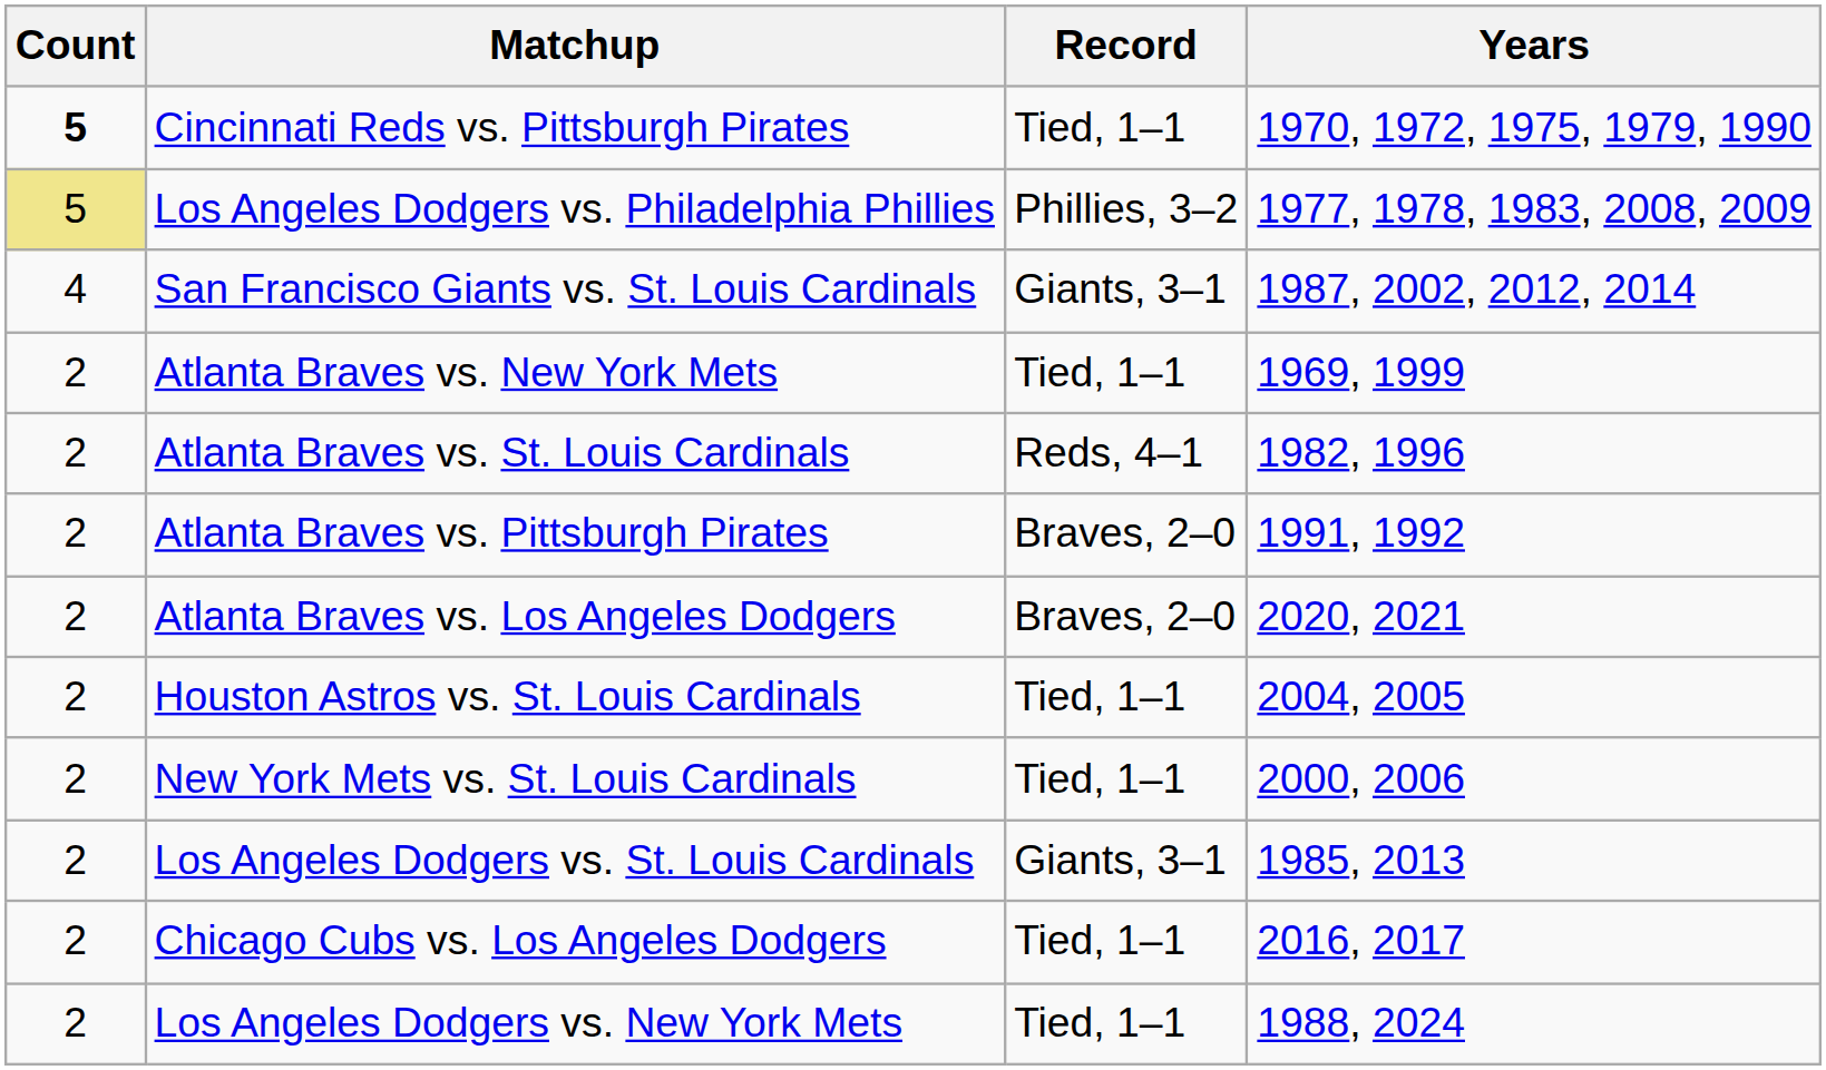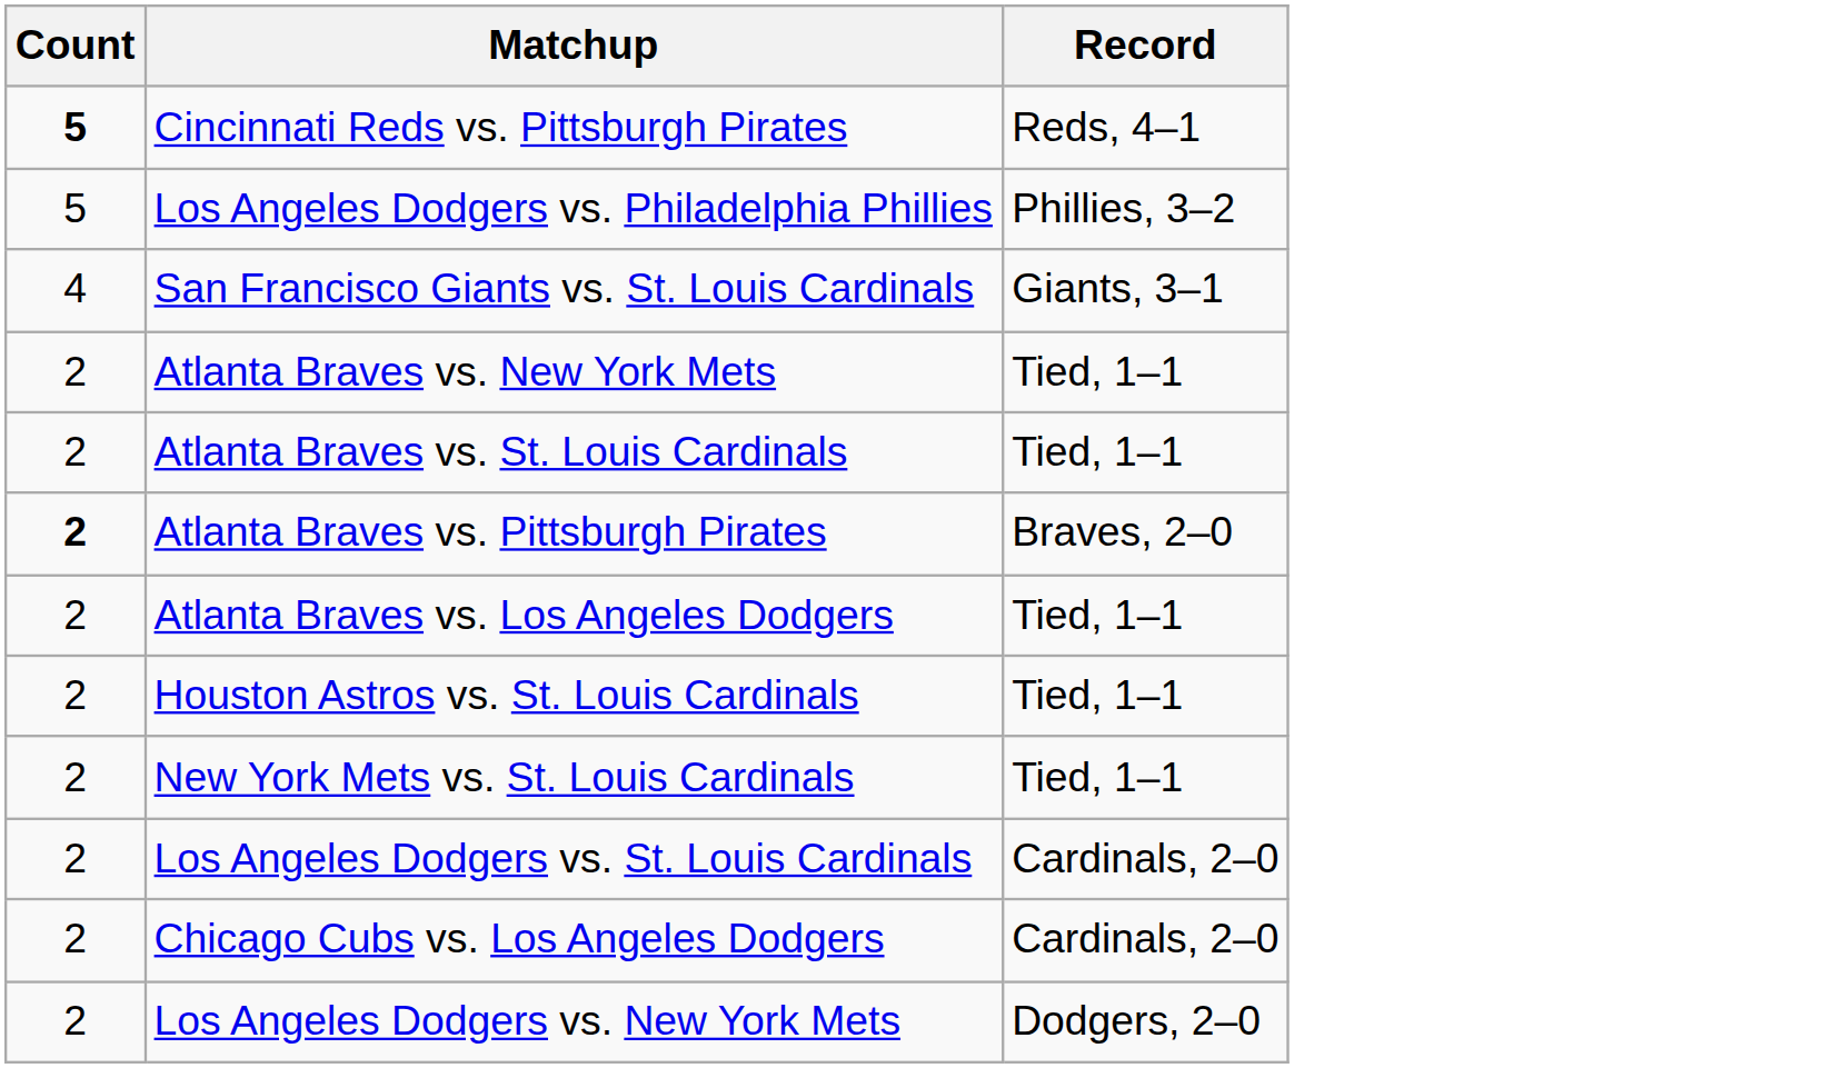- column: Years | 1970, 1972, 1975, 1979, 1990 | 1977, 1978, 1983, 2008, 2009 | 1987, 2002, 2012, 2014 | 1969, 1999 | 1982, 1996 | 1991, 1992 | 2020, 2021 | 2004, 2005 | 2000, 2006 | 1985, 2013 | 2016, 2017 | 1988, 2024
Cincinnati Reds vs. Pittsburgh Pirates | Record: Tied, 1–1 -> Reds, 4–1
Los Angeles Dodgers vs. Philadelphia Phillies | Count: khaki background -> no background
Atlanta Braves vs. St. Louis Cardinals | Record: Reds, 4–1 -> Tied, 1–1
Atlanta Braves vs. Pittsburgh Pirates | Count: normal -> bold
Atlanta Braves vs. Los Angeles Dodgers | Record: Braves, 2–0 -> Tied, 1–1
Los Angeles Dodgers vs. St. Louis Cardinals | Record: Giants, 3–1 -> Cardinals, 2–0
Chicago Cubs vs. Los Angeles Dodgers | Record: Tied, 1–1 -> Cardinals, 2–0
Los Angeles Dodgers vs. New York Mets | Record: Tied, 1–1 -> Dodgers, 2–0
